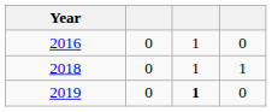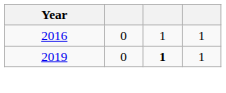2016 | column 4: 0 -> 1
- row: 2018 | 0 | 1 | 1
2019 | column 4: 0 -> 1
